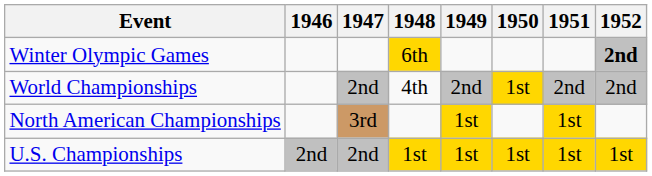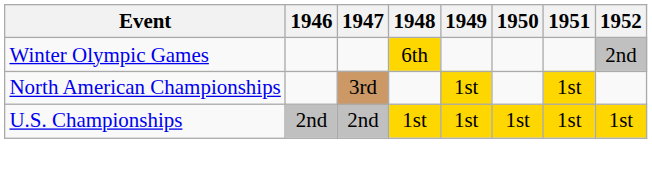Winter Olympic Games | 1952: bold -> normal
- row: World Championships | 2nd | 4th | 2nd | 1st | 2nd | 2nd
